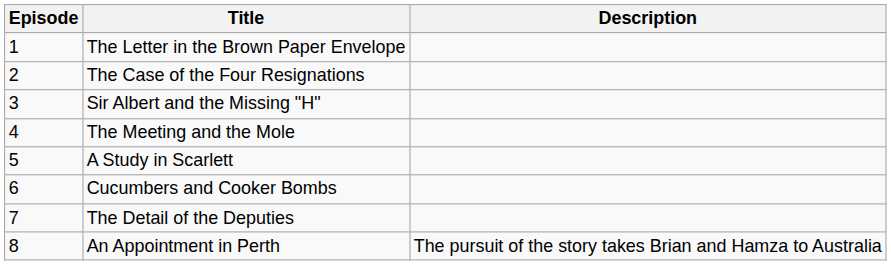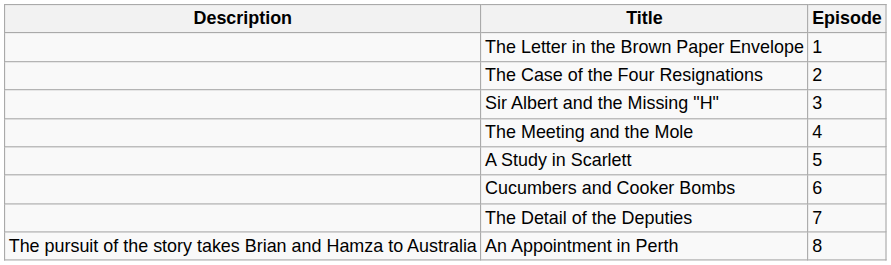columns swapped: Episode <-> Description
